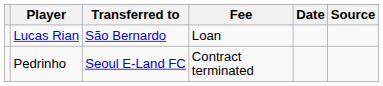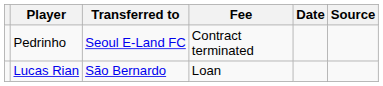rows swapped: Pedrinho <-> Lucas Rian
